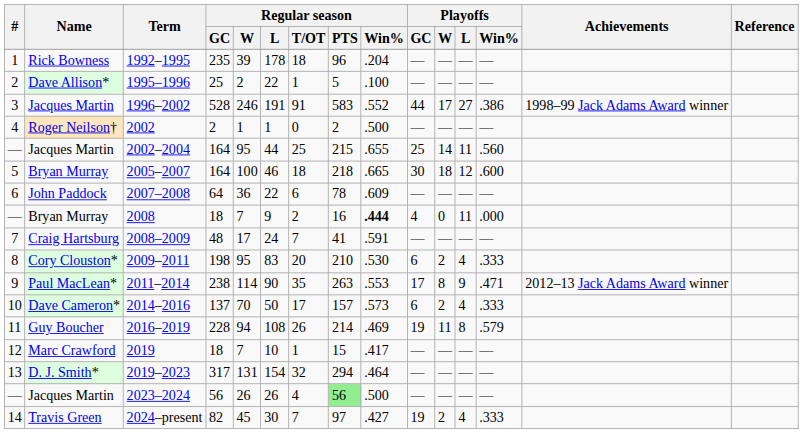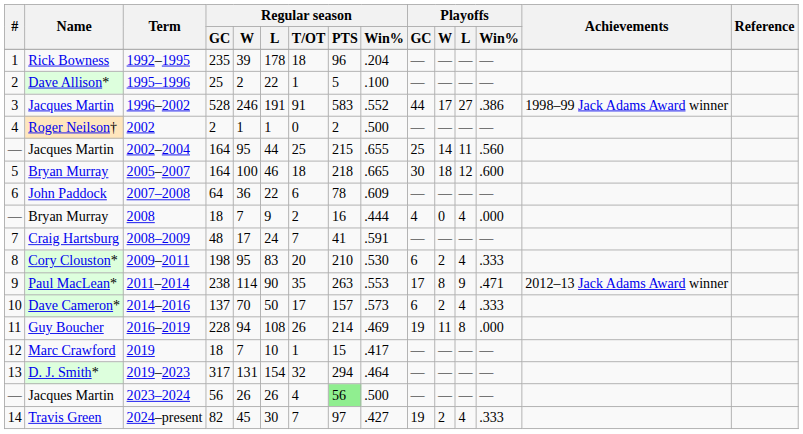2008 | Regular season / Win%: bold -> normal
2008 | Playoffs / L: 11 -> 4
2016–2019 | Playoffs / Win%: .579 -> .000
